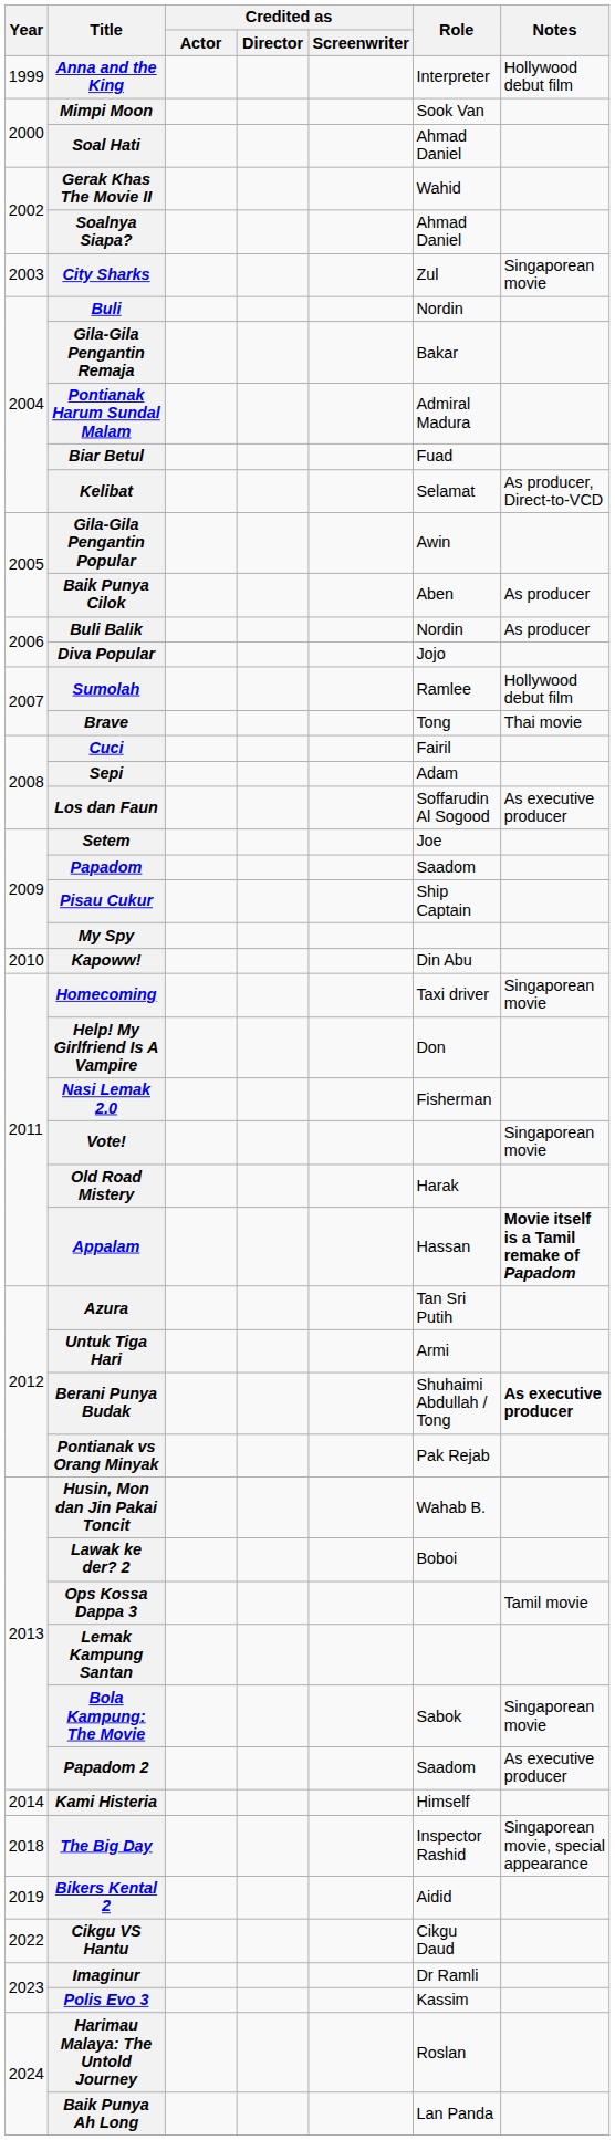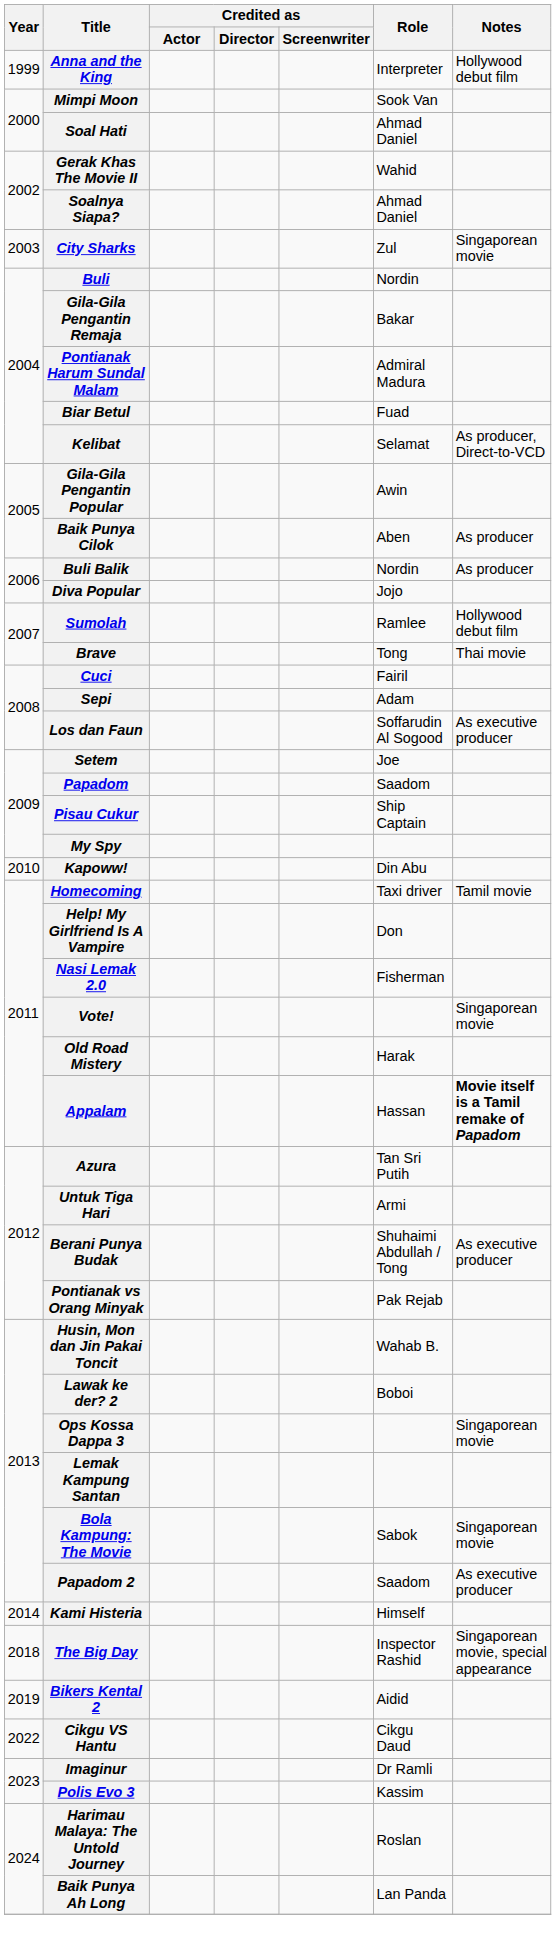Homecoming | Notes: Singaporean movie -> Tamil movie
Berani Punya Budak | Notes: bold -> normal
Ops Kossa Dappa 3 | Notes: Tamil movie -> Singaporean movie
